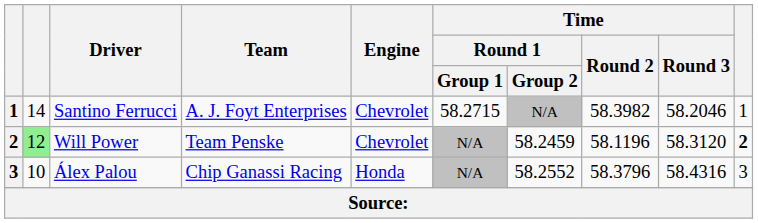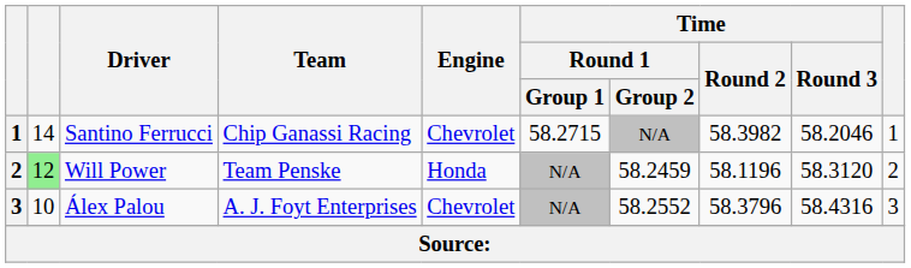Santino Ferrucci | Team: A. J. Foyt Enterprises -> Chip Ganassi Racing
Will Power | Engine: Chevrolet -> Honda
Will Power | column 10: bold -> normal
Álex Palou | Team: Chip Ganassi Racing -> A. J. Foyt Enterprises
Álex Palou | Engine: Honda -> Chevrolet
